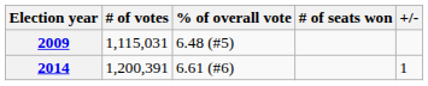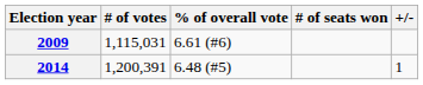2009 | % of overall vote: 6.48 (#5) -> 6.61 (#6)
2014 | % of overall vote: 6.61 (#6) -> 6.48 (#5)
